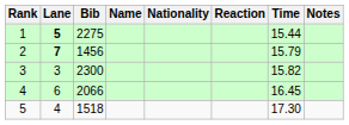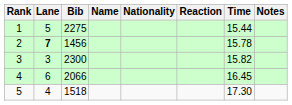1 | Lane: bold -> normal
2 | Time: 15.79 -> 15.78
